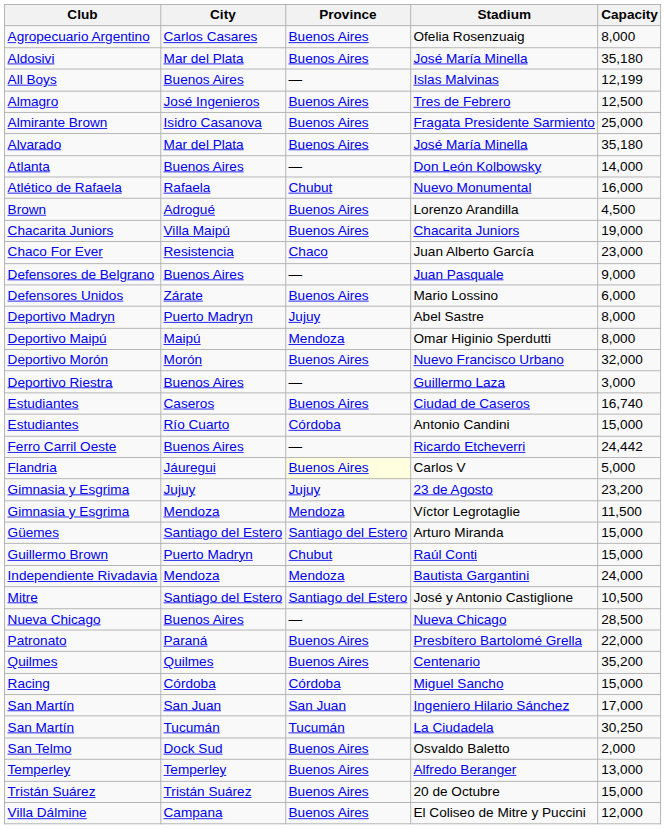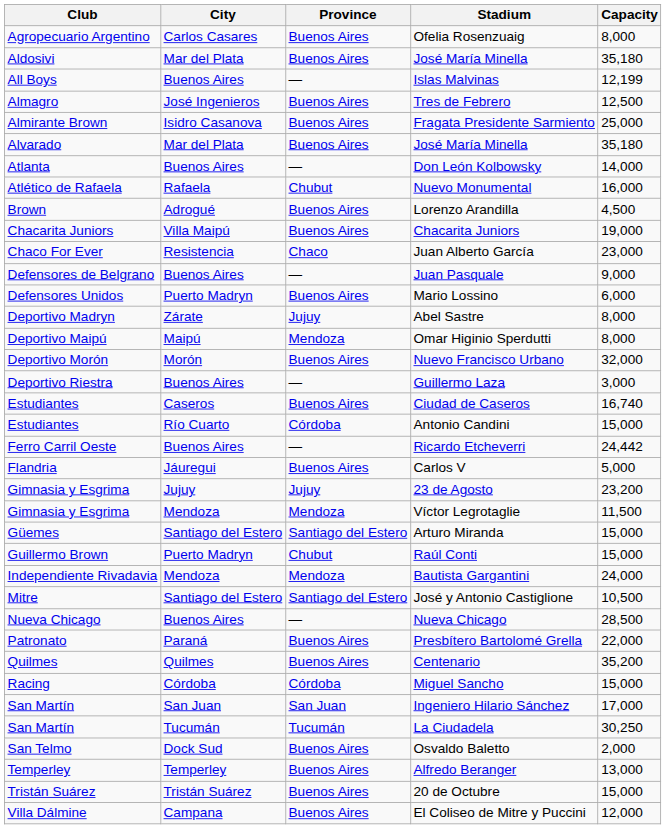Mario Lossino | City: Zárate -> Puerto Madryn
Abel Sastre | City: Puerto Madryn -> Zárate
Carlos V | Province: lightyellow background -> no background
